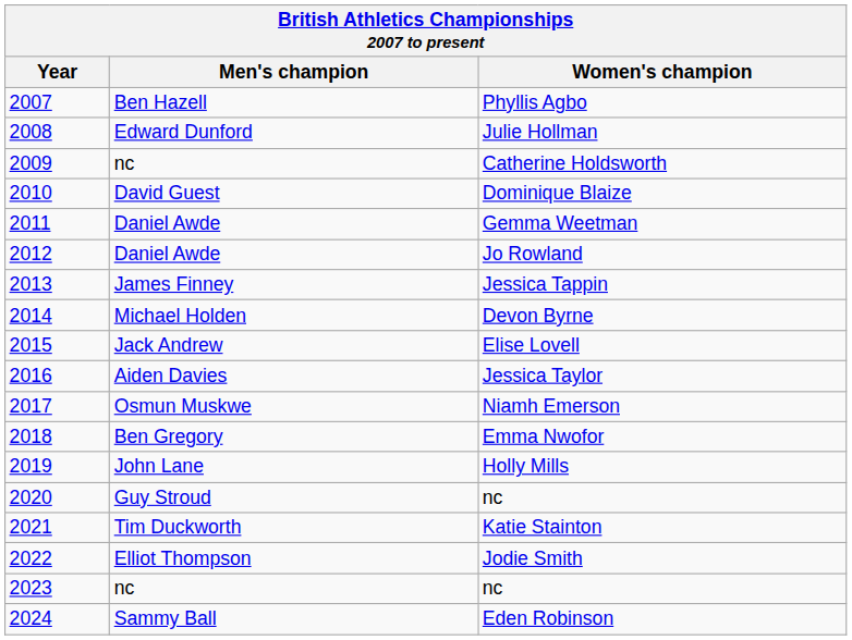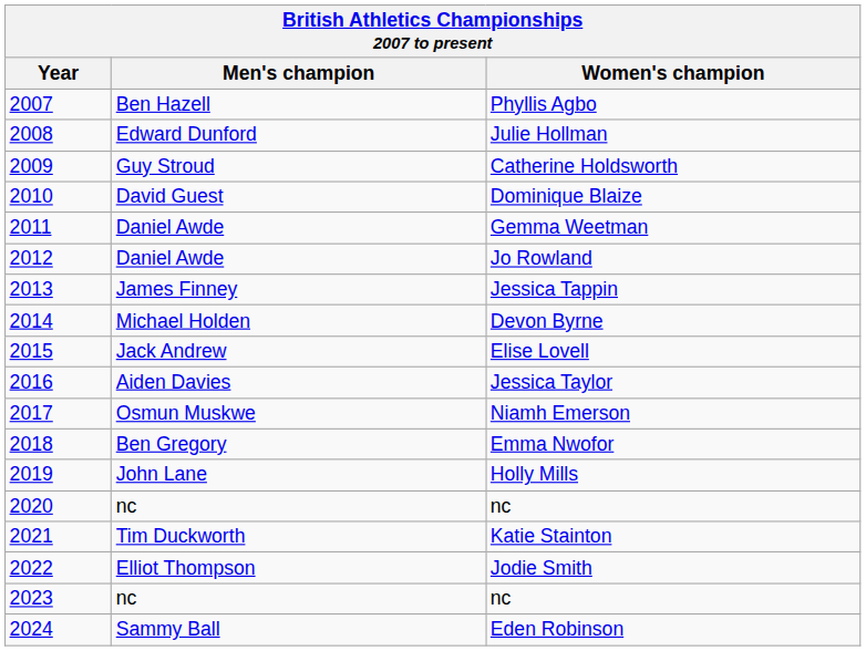Catherine Holdsworth | Men's champion: nc -> Guy Stroud
2020 / nc | Men's champion: Guy Stroud -> nc
